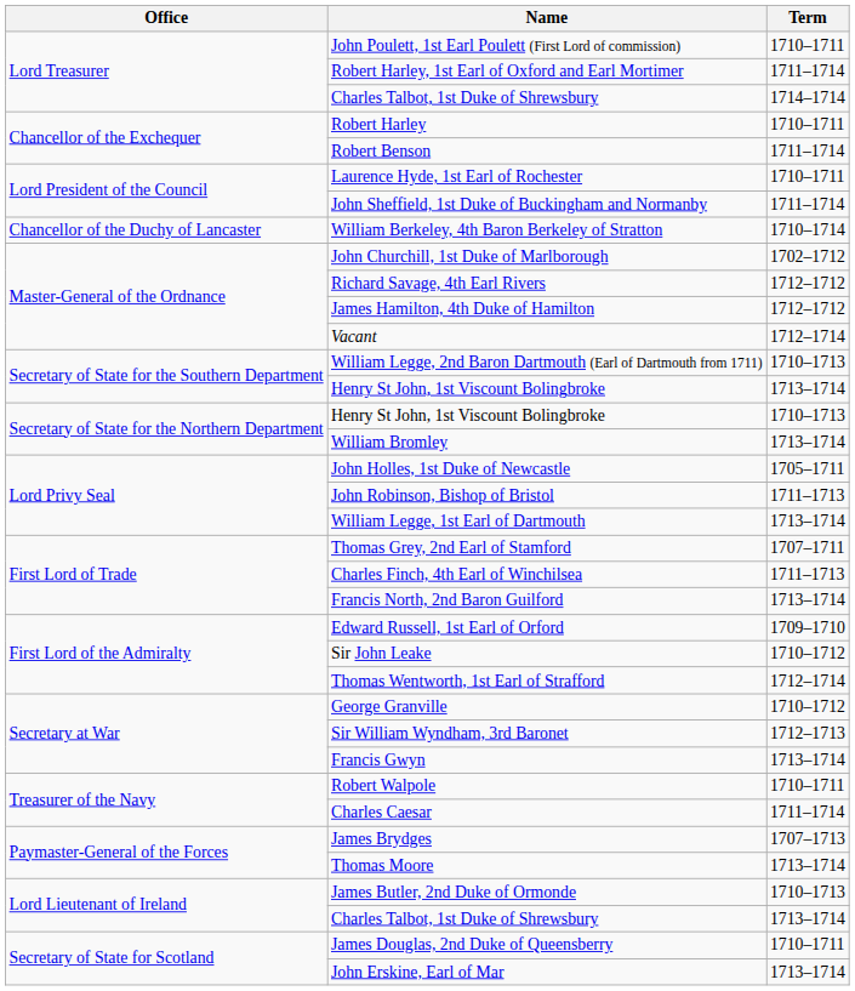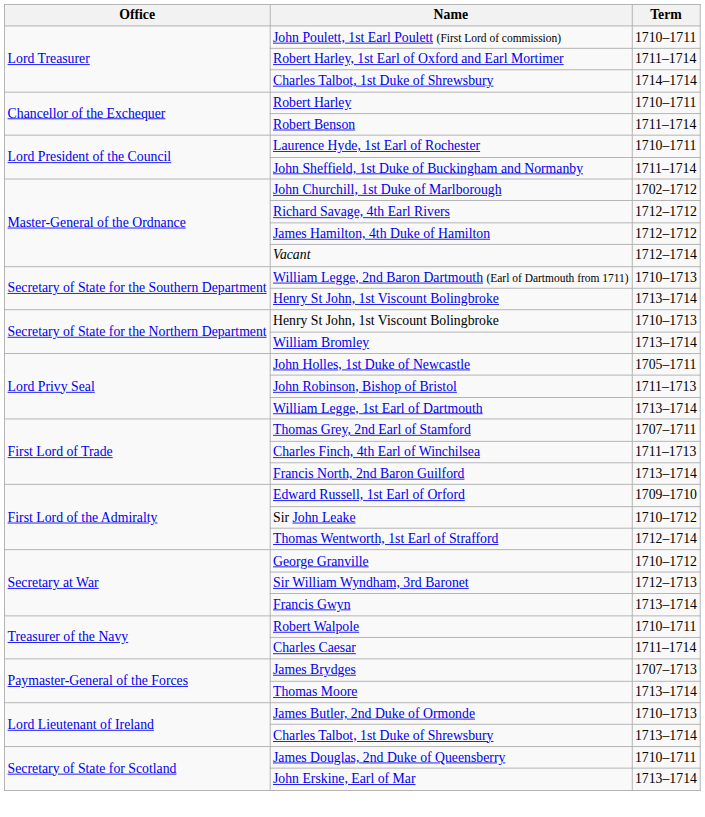- row: Chancellor of the Duchy of Lancaster | William Berkeley, 4th Baron Berkeley of Stratton | 1710–1714
